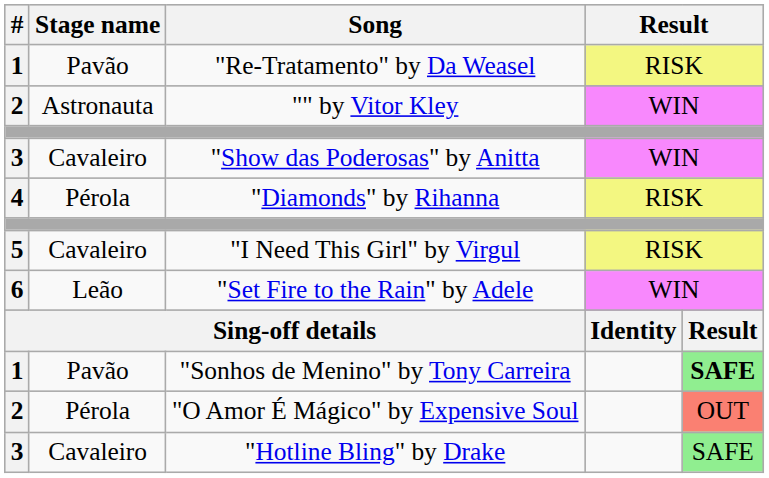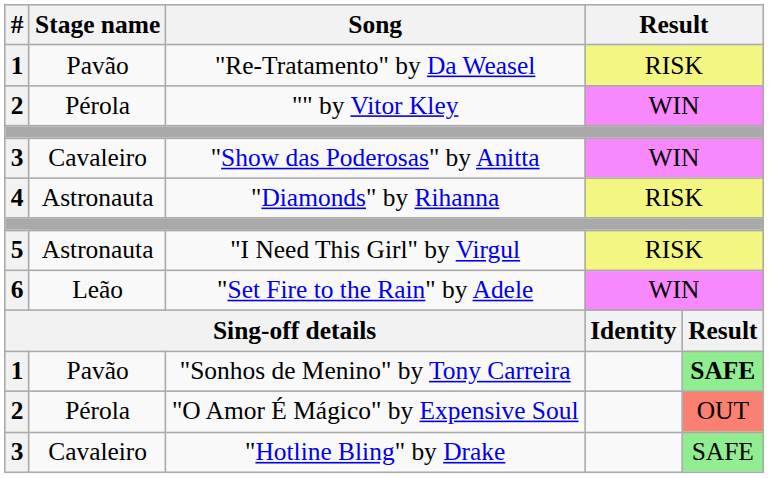"" by Vitor Kley | Stage name: Astronauta -> Pérola
"Diamonds" by Rihanna | Stage name: Pérola -> Astronauta
"I Need This Girl" by Virgul | Stage name: Cavaleiro -> Astronauta
